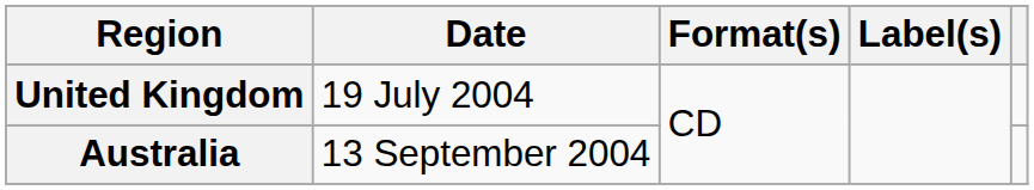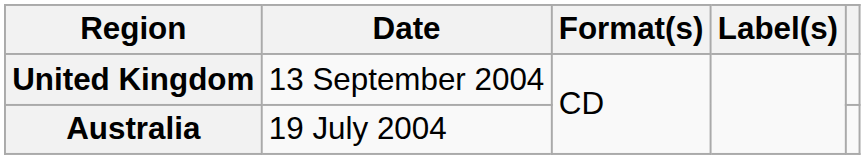United Kingdom | Date: 19 July 2004 -> 13 September 2004
Australia | Date: 13 September 2004 -> 19 July 2004
